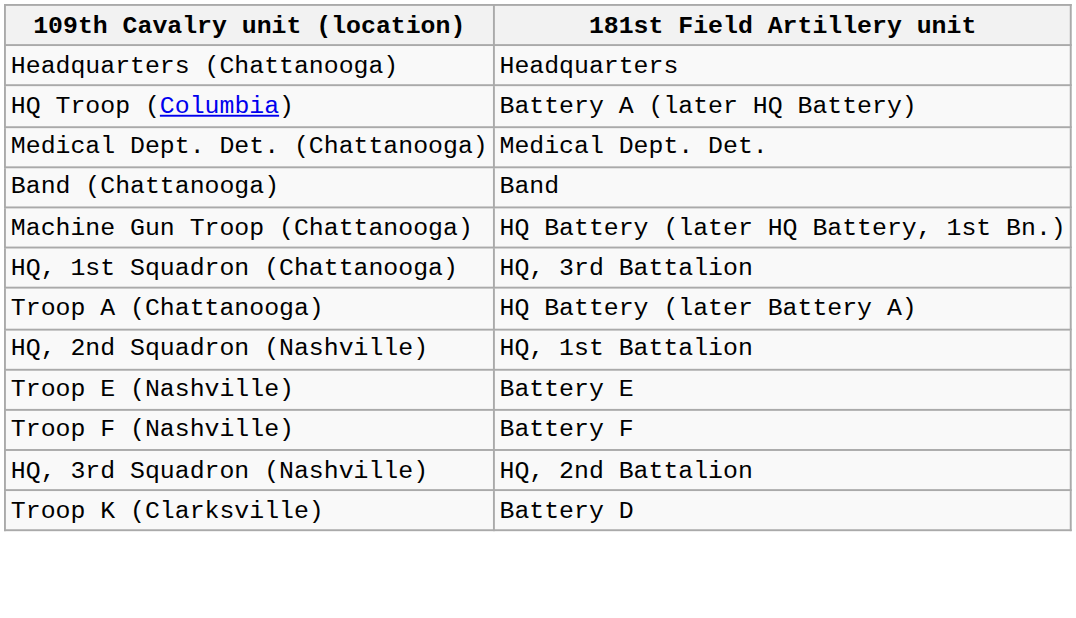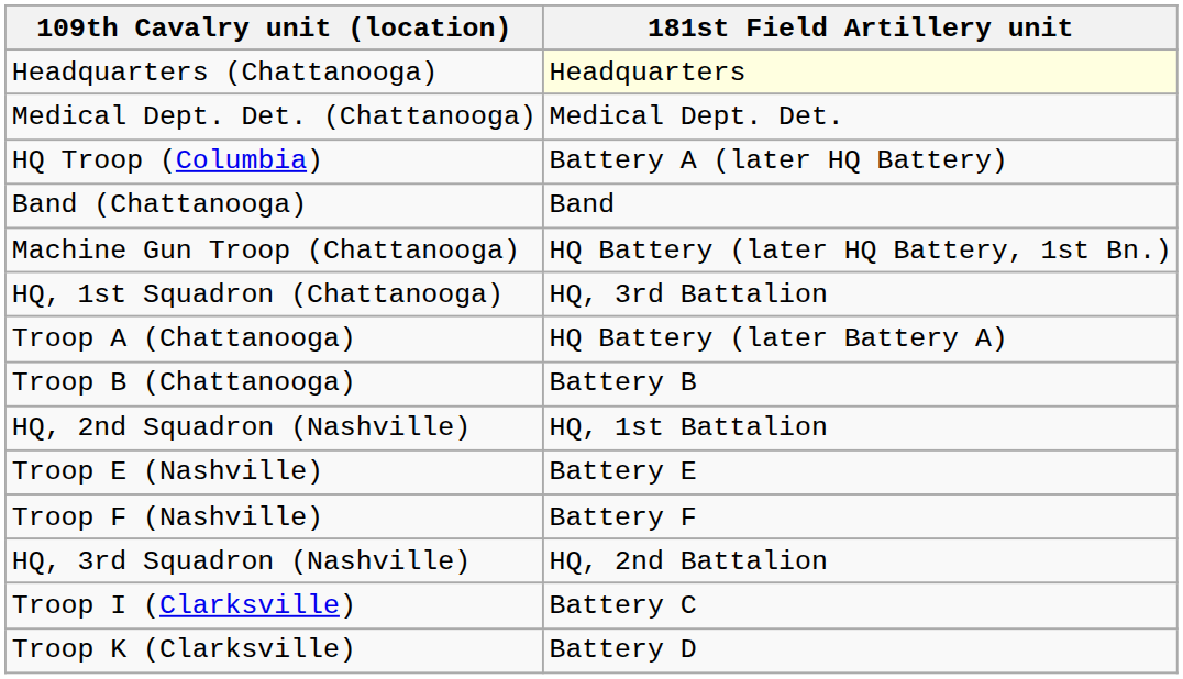Headquarters (Chattanooga) | 181st Field Artillery unit: no background -> lightyellow background
rows swapped: HQ Troop (Columbia) <-> Medical Dept. Det. (Chattanooga)
+ row: Troop B (Chattanooga) | Battery B
+ row: Troop I (Clarksville) | Battery C
